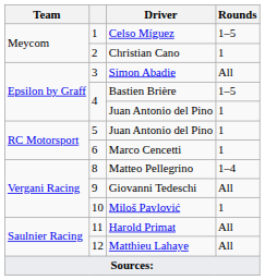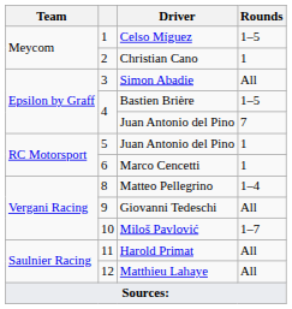4 / Juan Antonio del Pino | Rounds: 1 -> 7
Miloš Pavlović | Rounds: 1 -> 1–7
